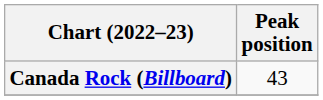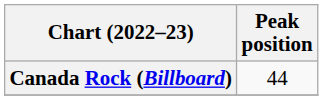Canada Rock (Billboard) | Peak position: 43 -> 44
